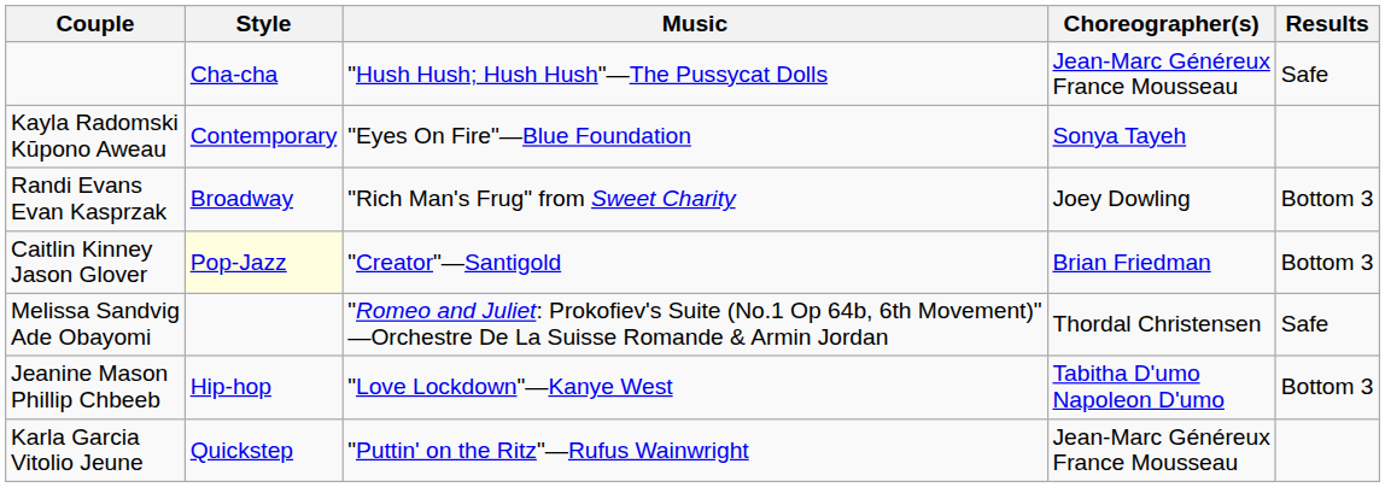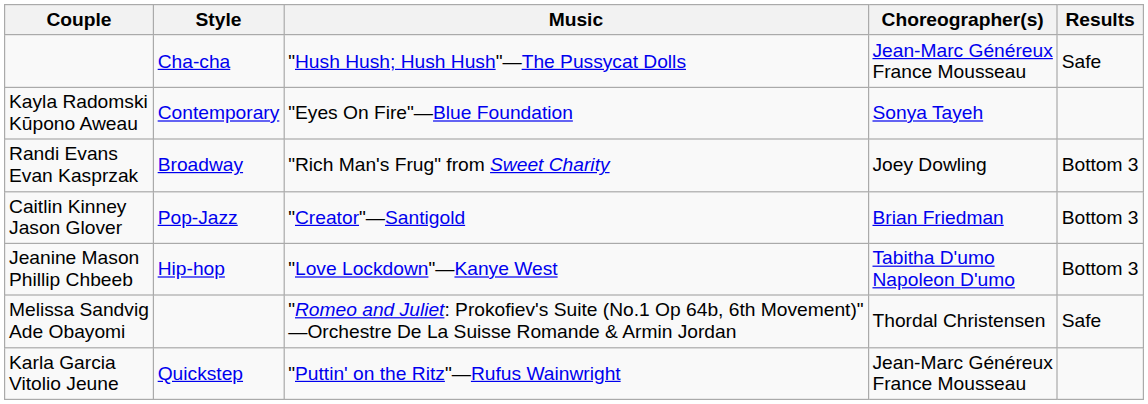Caitlin Kinney Jason Glover | Style: lightyellow background -> no background
rows swapped: Jeanine Mason Phillip Chbeeb <-> Melissa Sandvig Ade Obayomi
